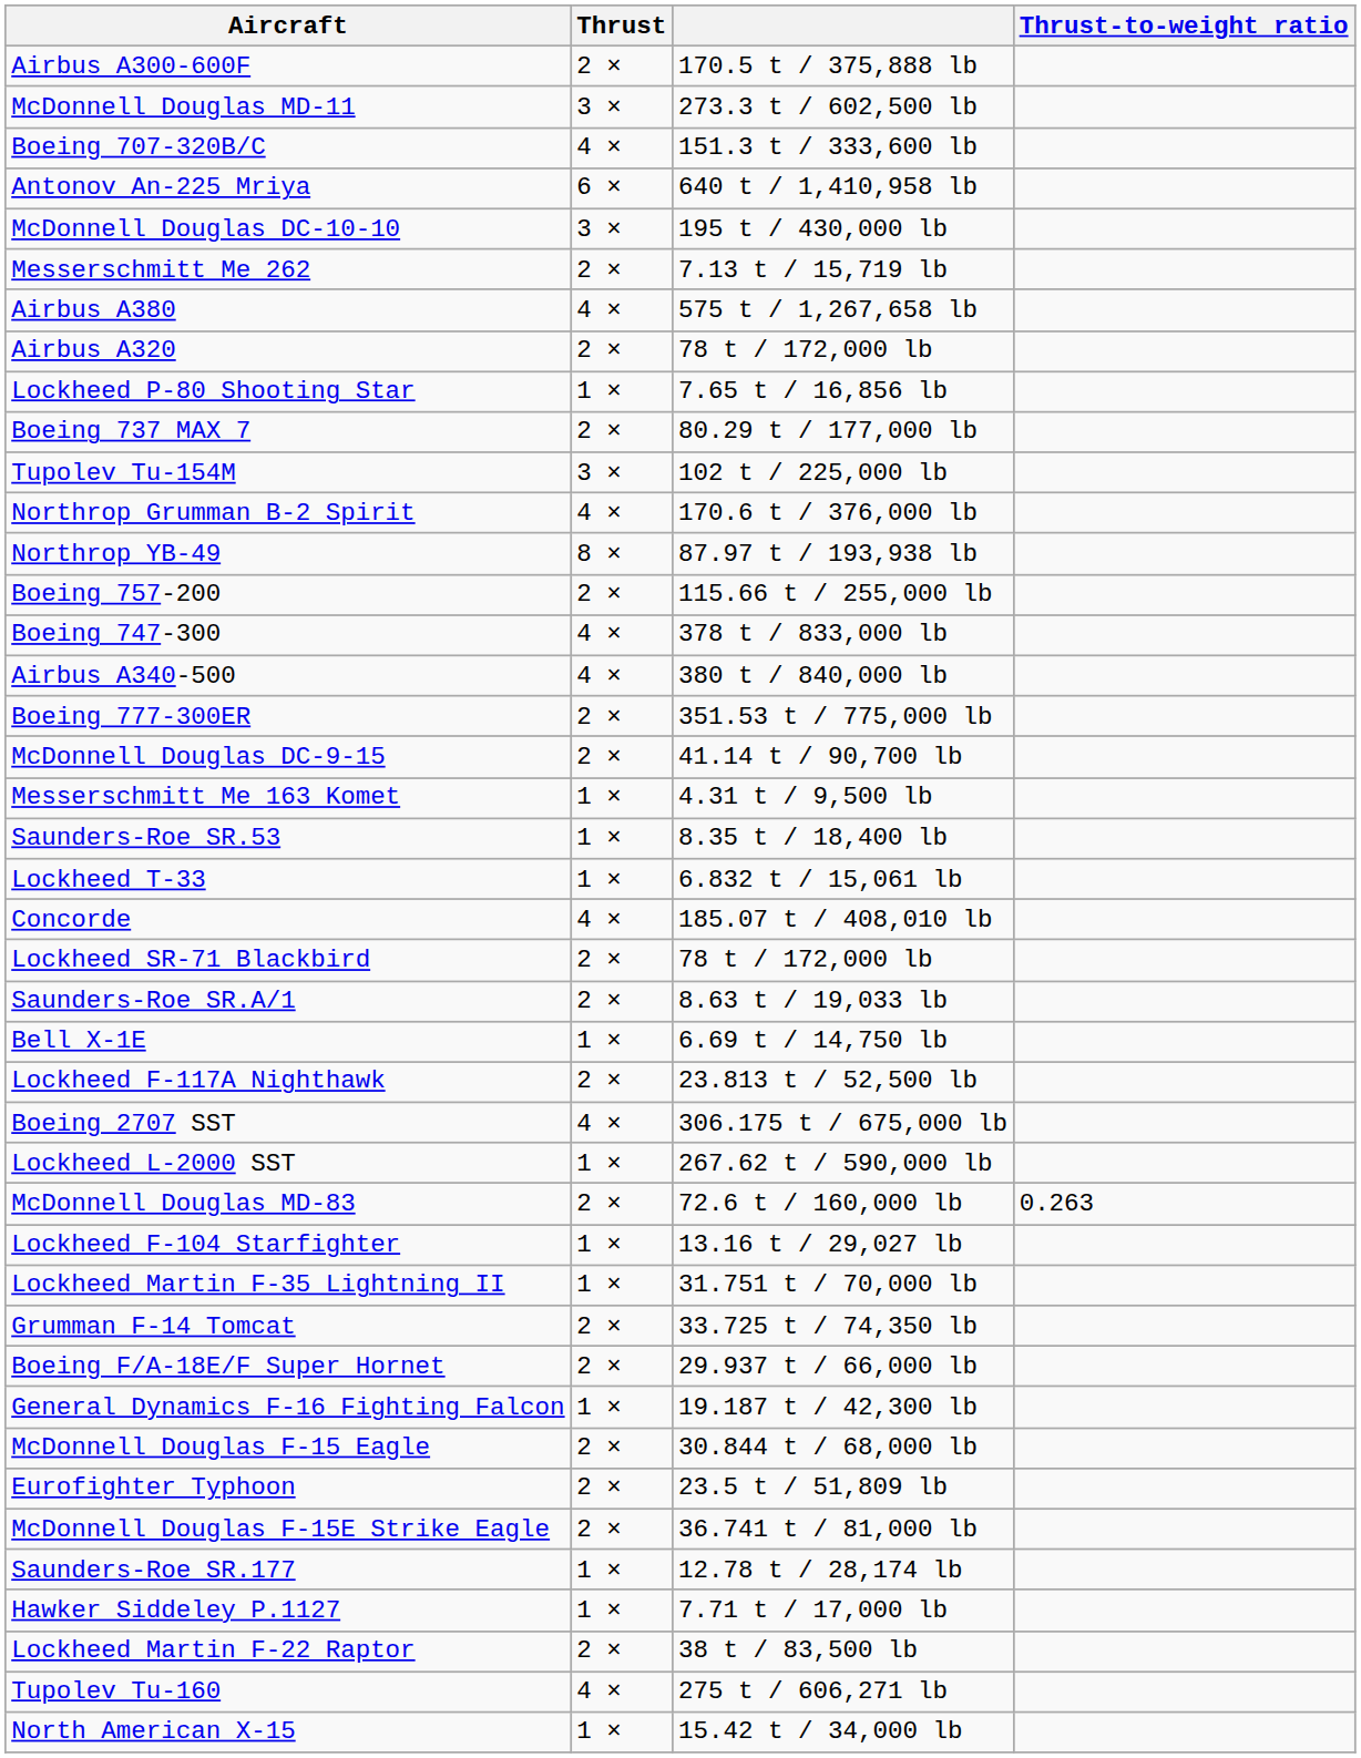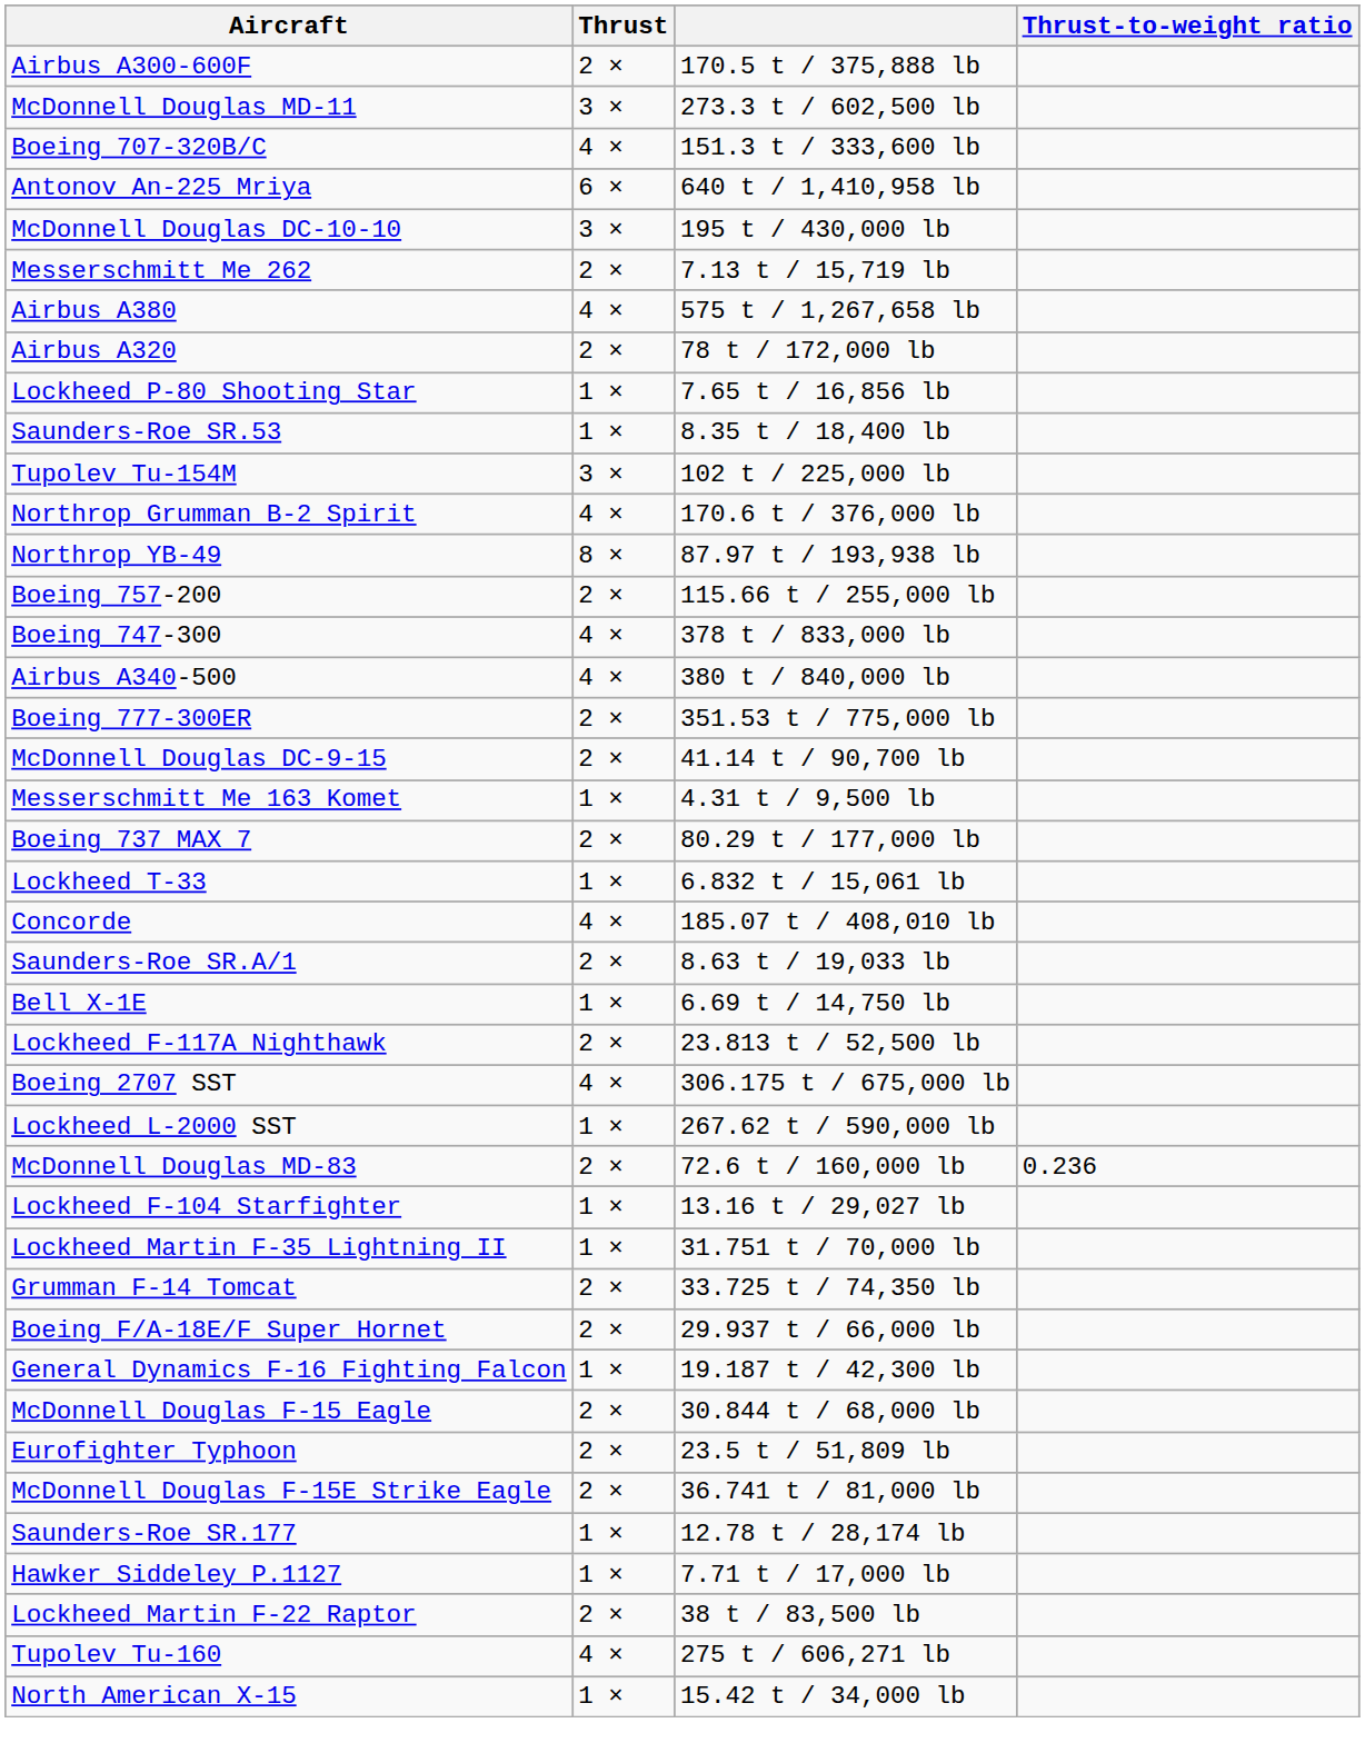rows swapped: Boeing 737 MAX 7 <-> Saunders-Roe SR.53
- row: Lockheed SR-71 Blackbird | 2 × | 78 t / 172,000 lb
McDonnell Douglas MD-83 | Thrust-to-weight ratio: 0.263 -> 0.236
